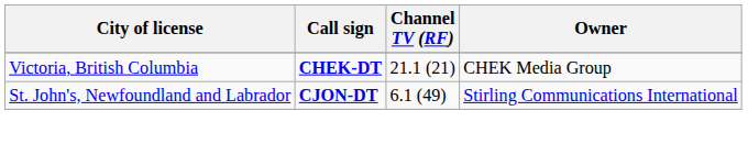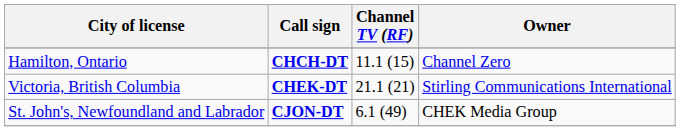+ row: Hamilton, Ontario | CHCH-DT | 11.1 (15) | Channel Zero
Victoria, British Columbia | Owner: CHEK Media Group -> Stirling Communications International
St. John's, Newfoundland and Labrador | Owner: Stirling Communications International -> CHEK Media Group
